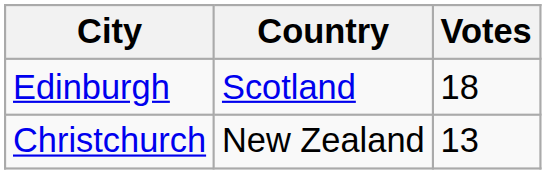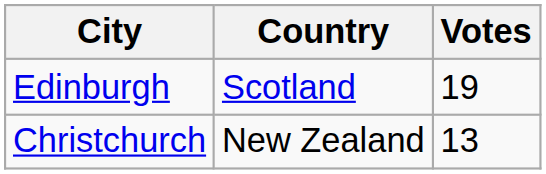Edinburgh | Votes: 18 -> 19
